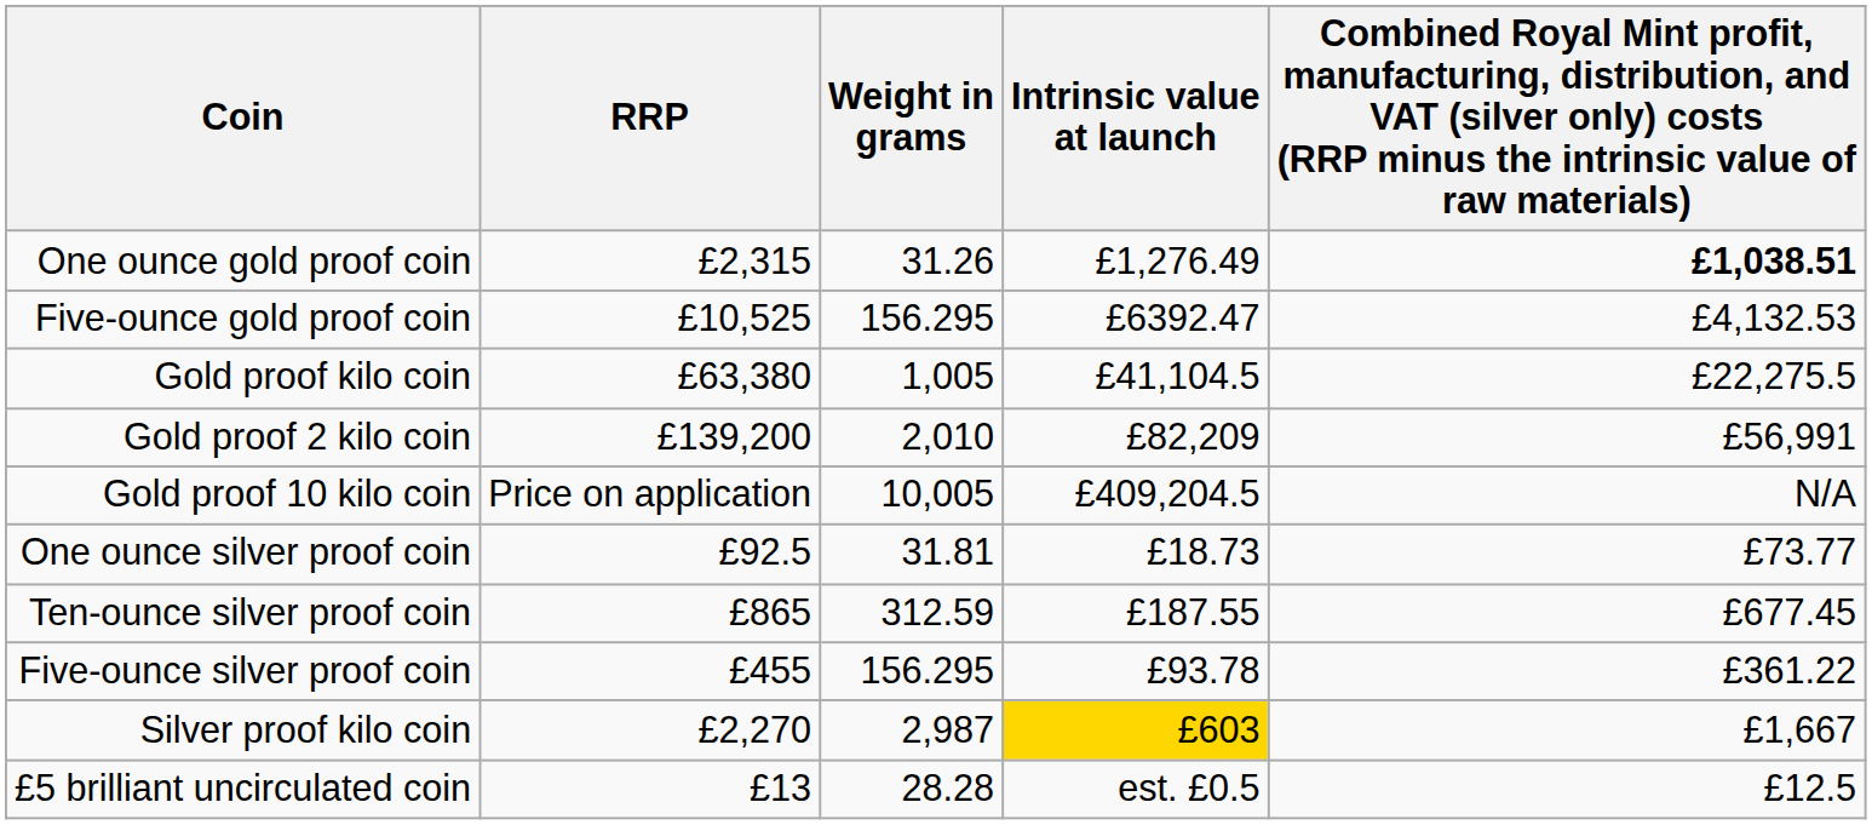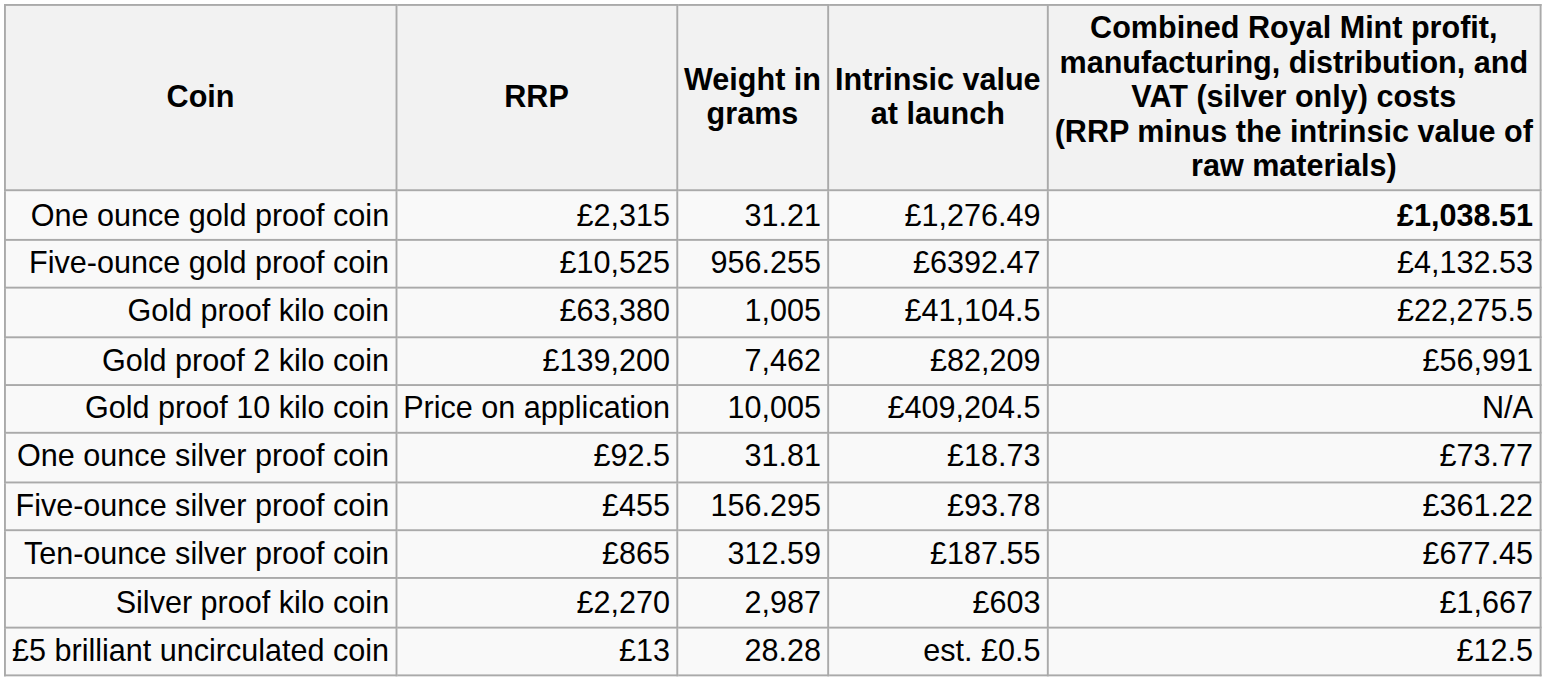One ounce gold proof coin | Weight in grams: 31.26 -> 31.21
Five-ounce gold proof coin | Weight in grams: 156.295 -> 956.255
Gold proof 2 kilo coin | Weight in grams: 2,010 -> 7,462
rows swapped: Five-ounce silver proof coin <-> Ten-ounce silver proof coin
Silver proof kilo coin | Intrinsic value at launch: gold background -> no background
